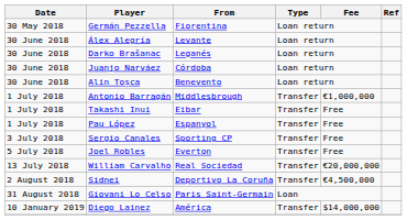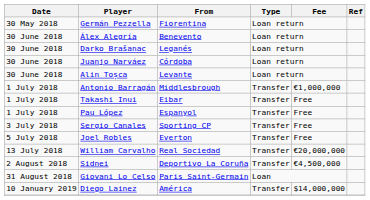Álex Alegría | From: Levante -> Benevento
Alin Toșca | From: Benevento -> Levante
